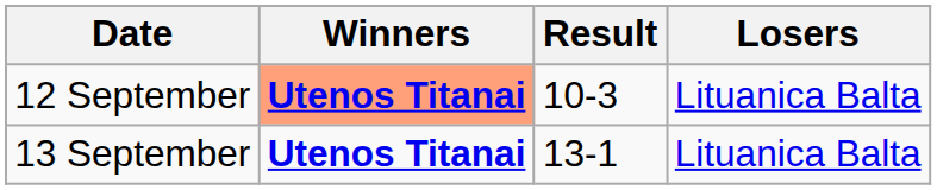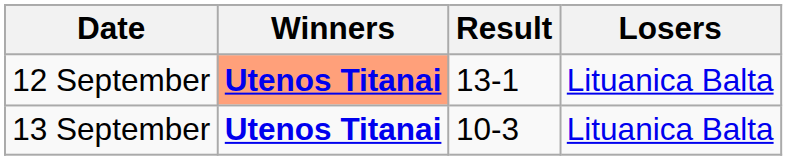12 September | Result: 10-3 -> 13-1
13 September | Result: 13-1 -> 10-3
